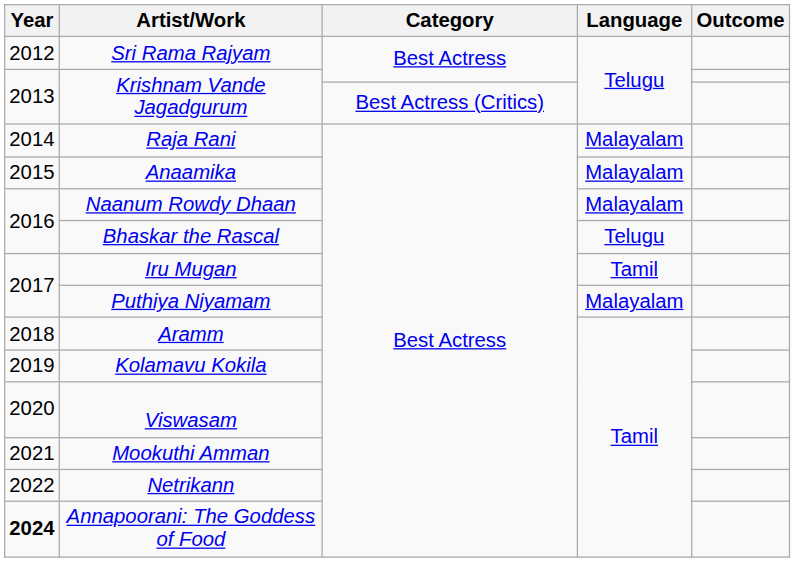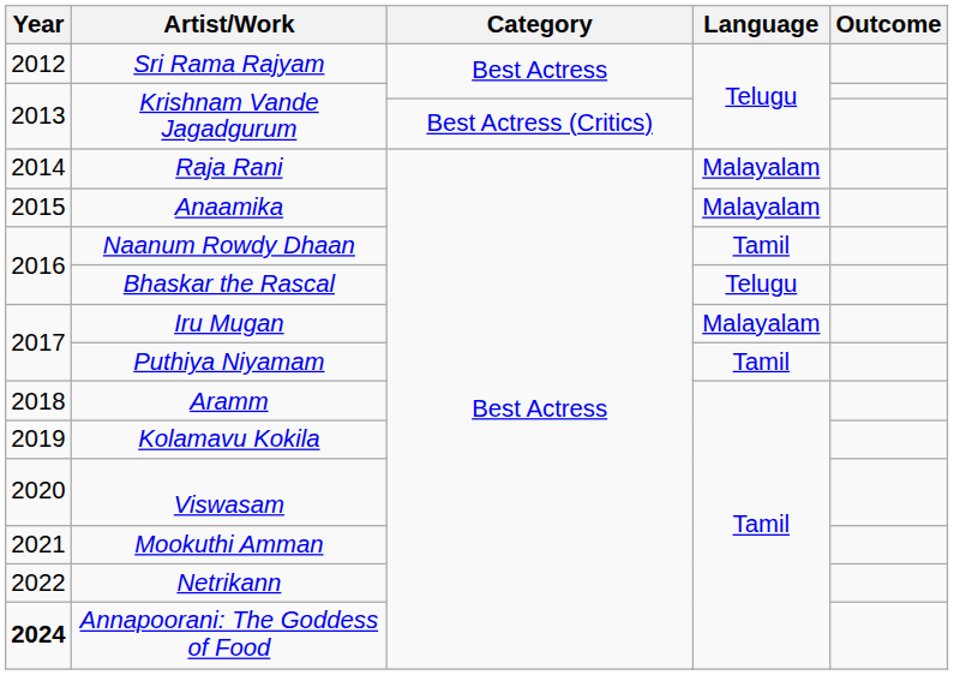Naanum Rowdy Dhaan | Language: Malayalam -> Tamil
Iru Mugan | Language: Tamil -> Malayalam
Puthiya Niyamam | Language: Malayalam -> Tamil
